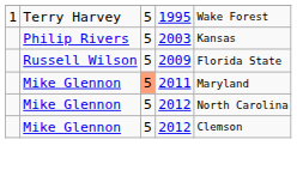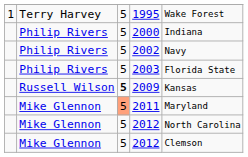+ row: Philip Rivers | 5 | 2000 | Indiana
+ row: Philip Rivers | 5 | 2002 | Navy
2003 | column 5: Kansas -> Florida State
2009 | column 3: normal -> bold
2009 | column 5: Florida State -> Kansas
